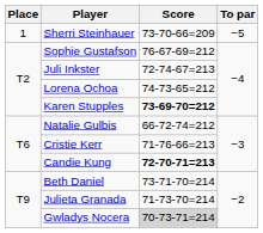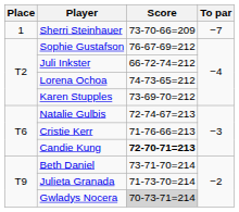Sherri Steinhauer | To par: −5 -> −7
Juli Inkster | Score: 72-74-67=213 -> 66-72-74=212
Karen Stupples | Score: bold -> normal
Natalie Gulbis | Score: 66-72-74=212 -> 72-74-67=213
